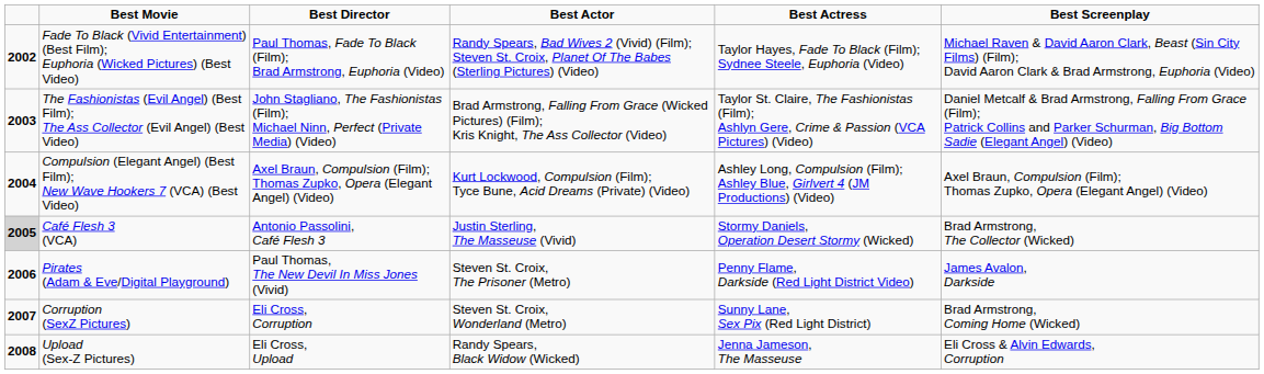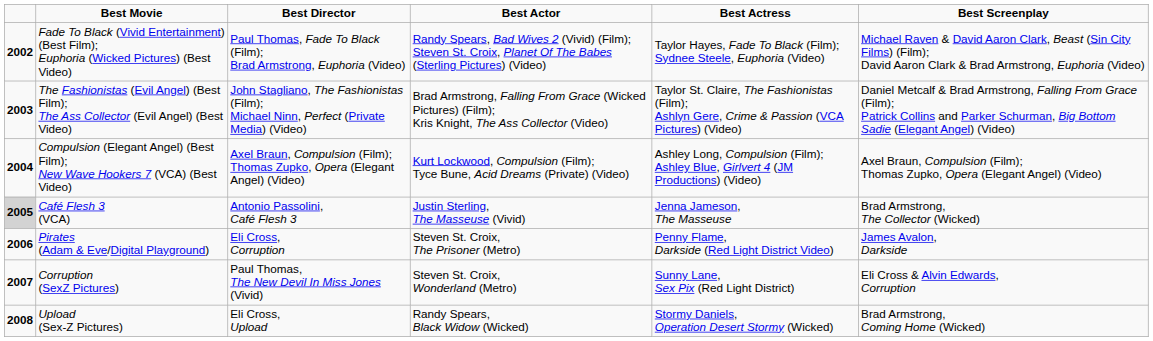Café Flesh 3 (VCA) | column 5: Stormy Daniels, Operation Desert Stormy (Wicked) -> Jenna Jameson, The Masseuse
Pirates (Adam & Eve/Digital Playground) | column 3: Paul Thomas, The New Devil In Miss Jones (Vivid) -> Eli Cross, Corruption
Corruption (SexZ Pictures) | column 3: Eli Cross, Corruption -> Paul Thomas, The New Devil In Miss Jones (Vivid)
Corruption (SexZ Pictures) | column 6: Brad Armstrong, Coming Home (Wicked) -> Eli Cross & Alvin Edwards, Corruption
Upload (Sex-Z Pictures) | column 5: Jenna Jameson, The Masseuse -> Stormy Daniels, Operation Desert Stormy (Wicked)
Upload (Sex-Z Pictures) | column 6: Eli Cross & Alvin Edwards, Corruption -> Brad Armstrong, Coming Home (Wicked)
